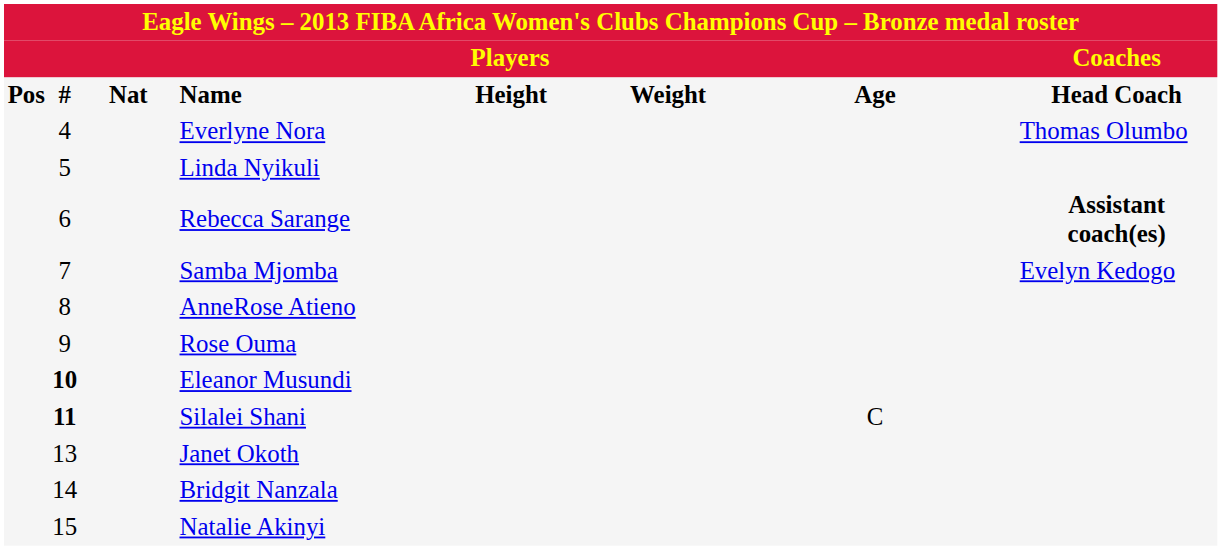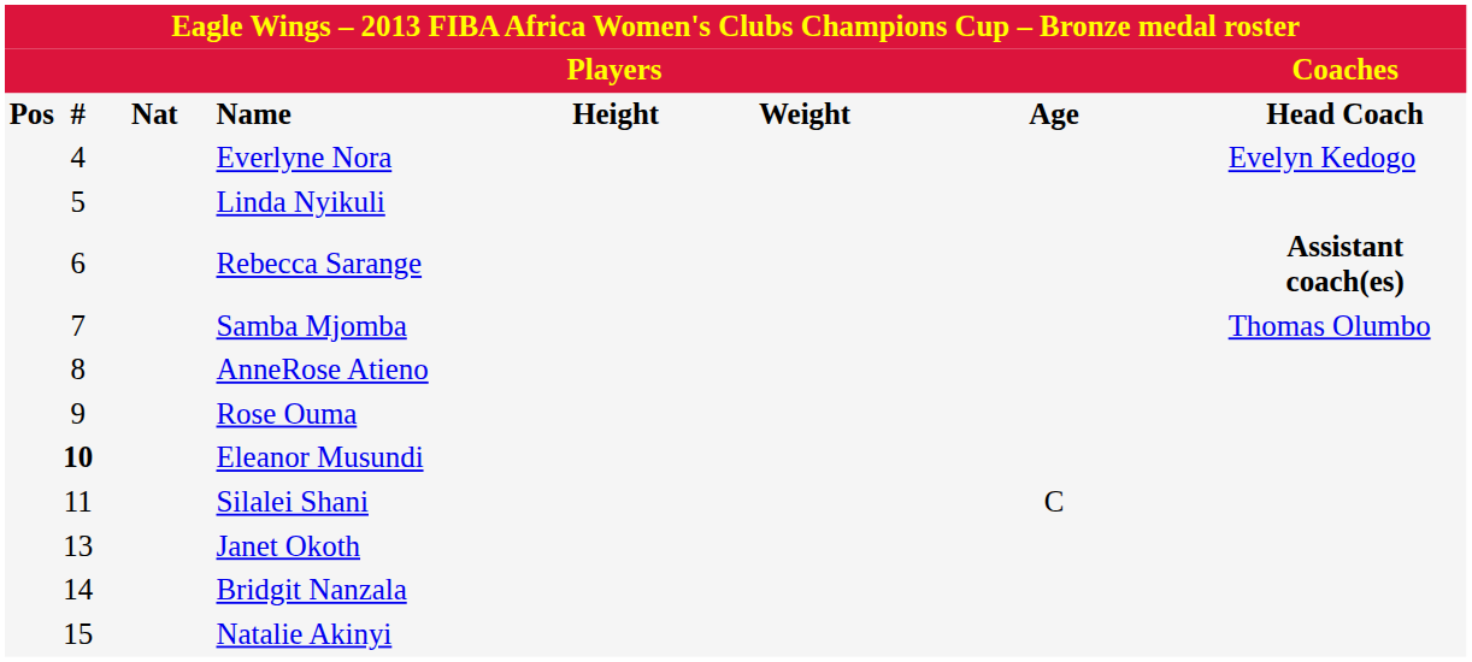Everlyne Nora | column 8: Thomas Olumbo -> Evelyn Kedogo
Samba Mjomba | column 8: Evelyn Kedogo -> Thomas Olumbo
Silalei Shani | column 2: bold -> normal
